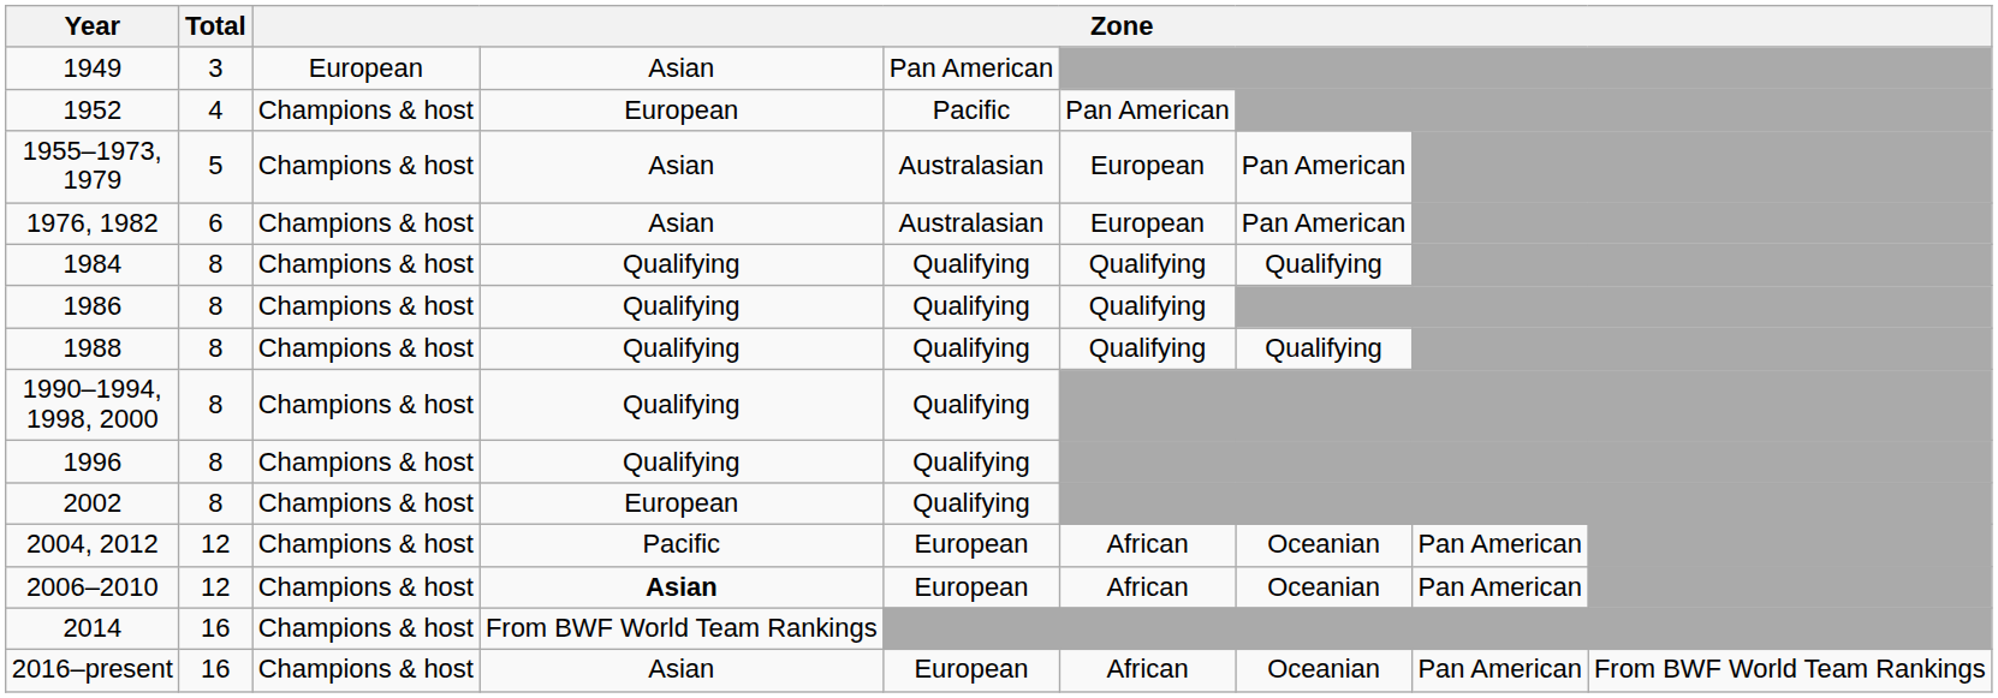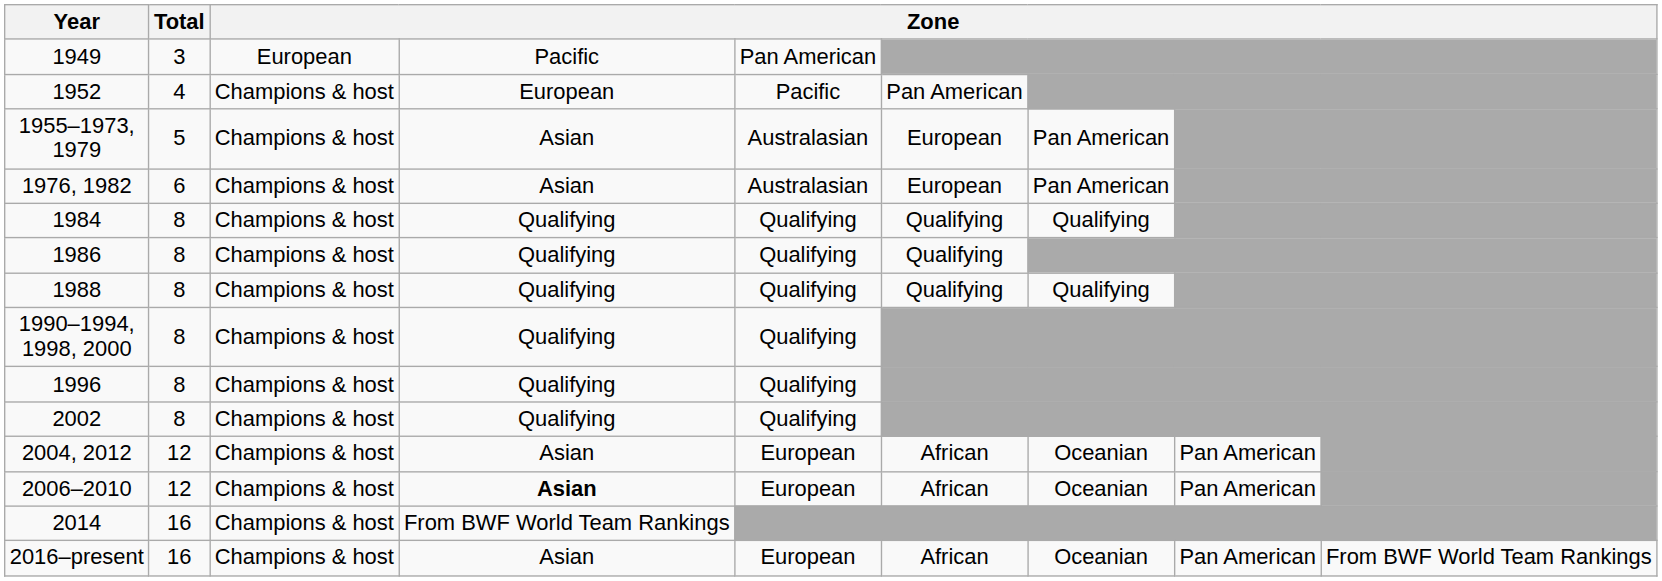1949 | column 4: Asian -> Pacific
2002 | column 4: European -> Qualifying
2004, 2012 | column 4: Pacific -> Asian
